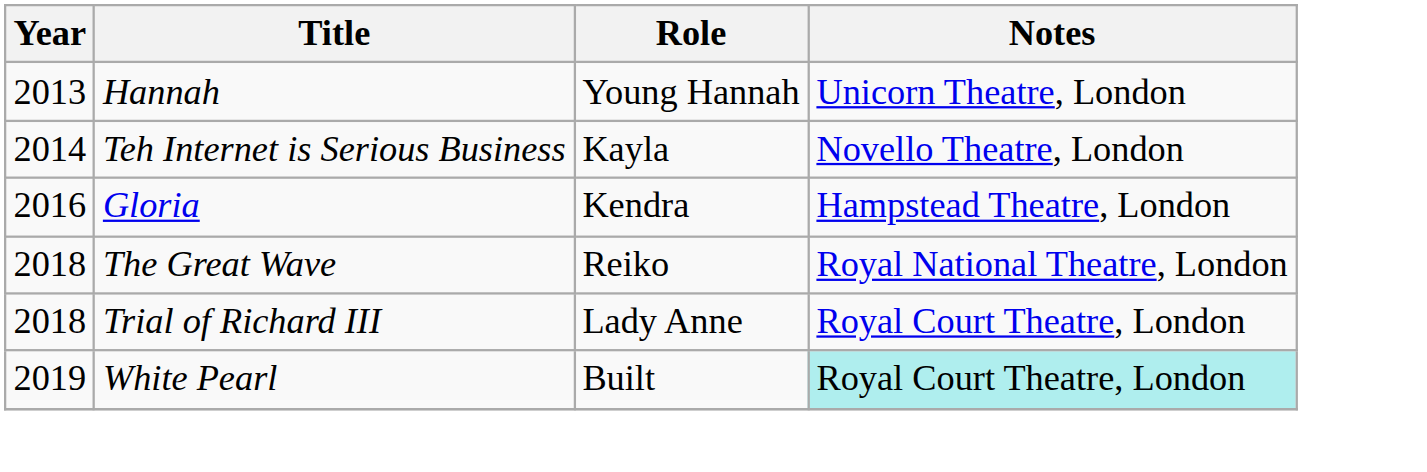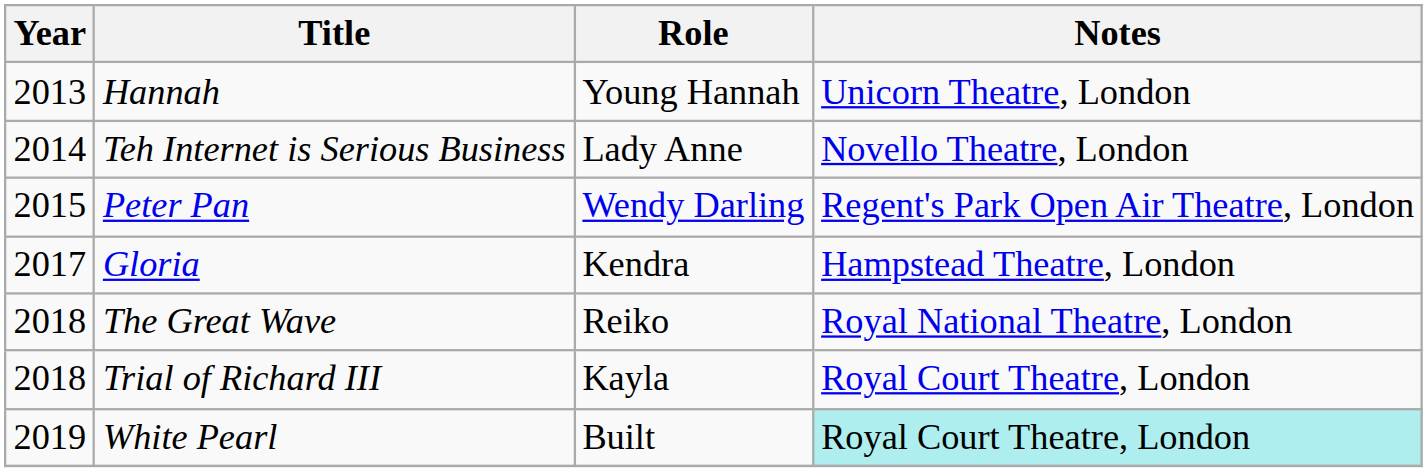Teh Internet is Serious Business | Role: Kayla -> Lady Anne
+ row: 2015 | Peter Pan | Wendy Darling | Regent's Park Open Air Theatre, London
Gloria | Year: 2016 -> 2017
Trial of Richard III | Role: Lady Anne -> Kayla
